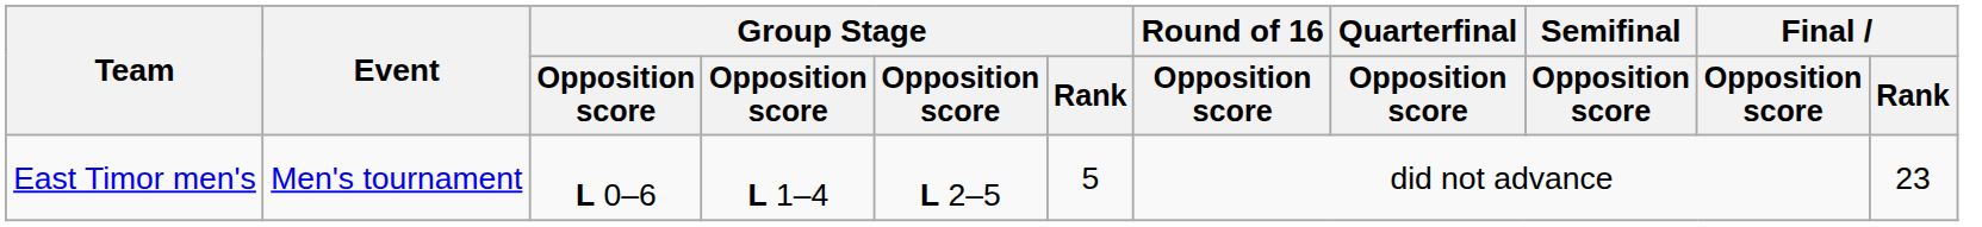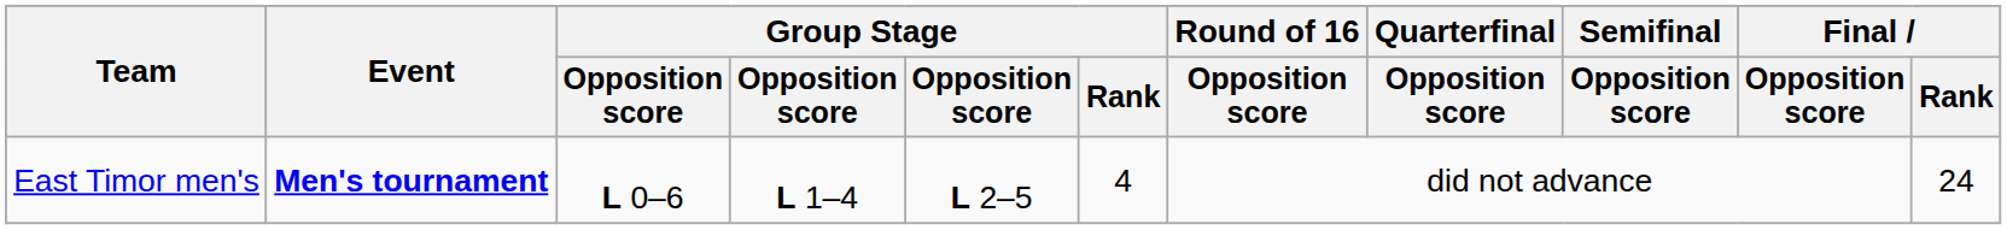East Timor men's | Event: normal -> bold
East Timor men's | Group Stage / Rank: 5 -> 4
East Timor men's | Final / Rank: 23 -> 24
